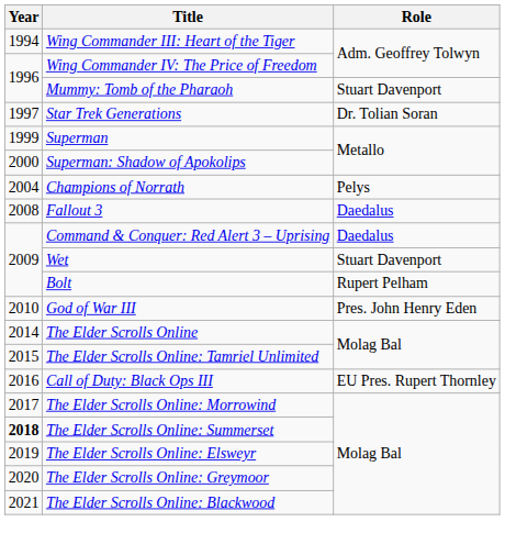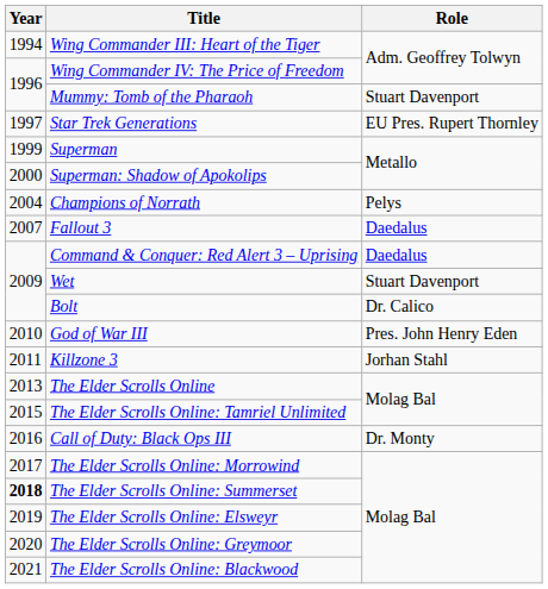Star Trek Generations | Role: Dr. Tolian Soran -> EU Pres. Rupert Thornley
Fallout 3 | Year: 2008 -> 2007
Bolt | Role: Rupert Pelham -> Dr. Calico
+ row: 2011 | Killzone 3 | Jorhan Stahl
The Elder Scrolls Online | Year: 2014 -> 2013
Call of Duty: Black Ops III | Role: EU Pres. Rupert Thornley -> Dr. Monty
